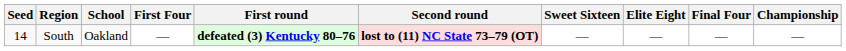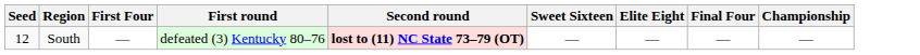- column: School | Oakland
South | Seed: 14 -> 12
South | First round: bold -> normal
